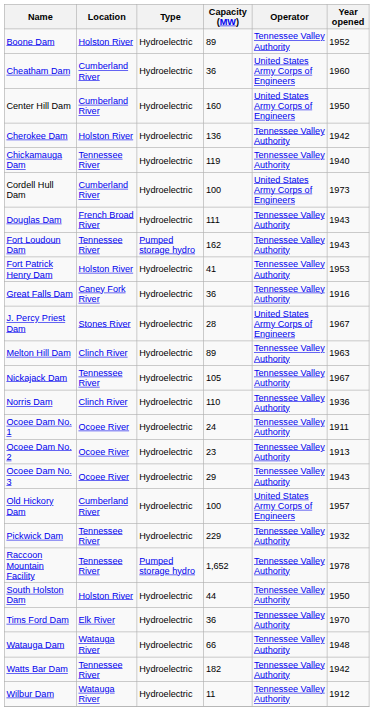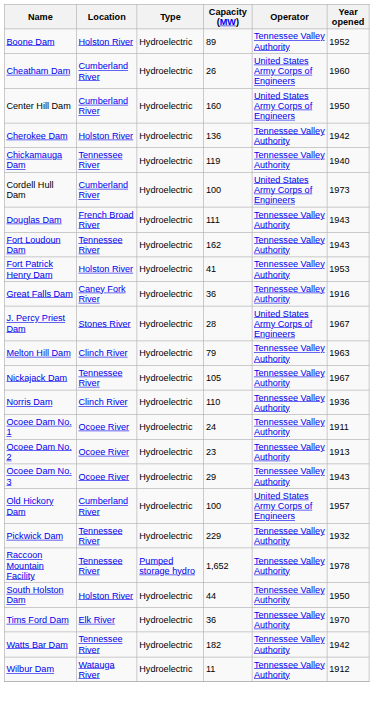Cheatham Dam | Capacity (MW): 36 -> 26
Fort Loudoun Dam | Type: Pumped storage hydro -> Hydroelectric
Melton Hill Dam | Capacity (MW): 89 -> 79
- row: Watauga Dam | Watauga River | Hydroelectric | 66 | Tennessee Valley Authority | 1948
